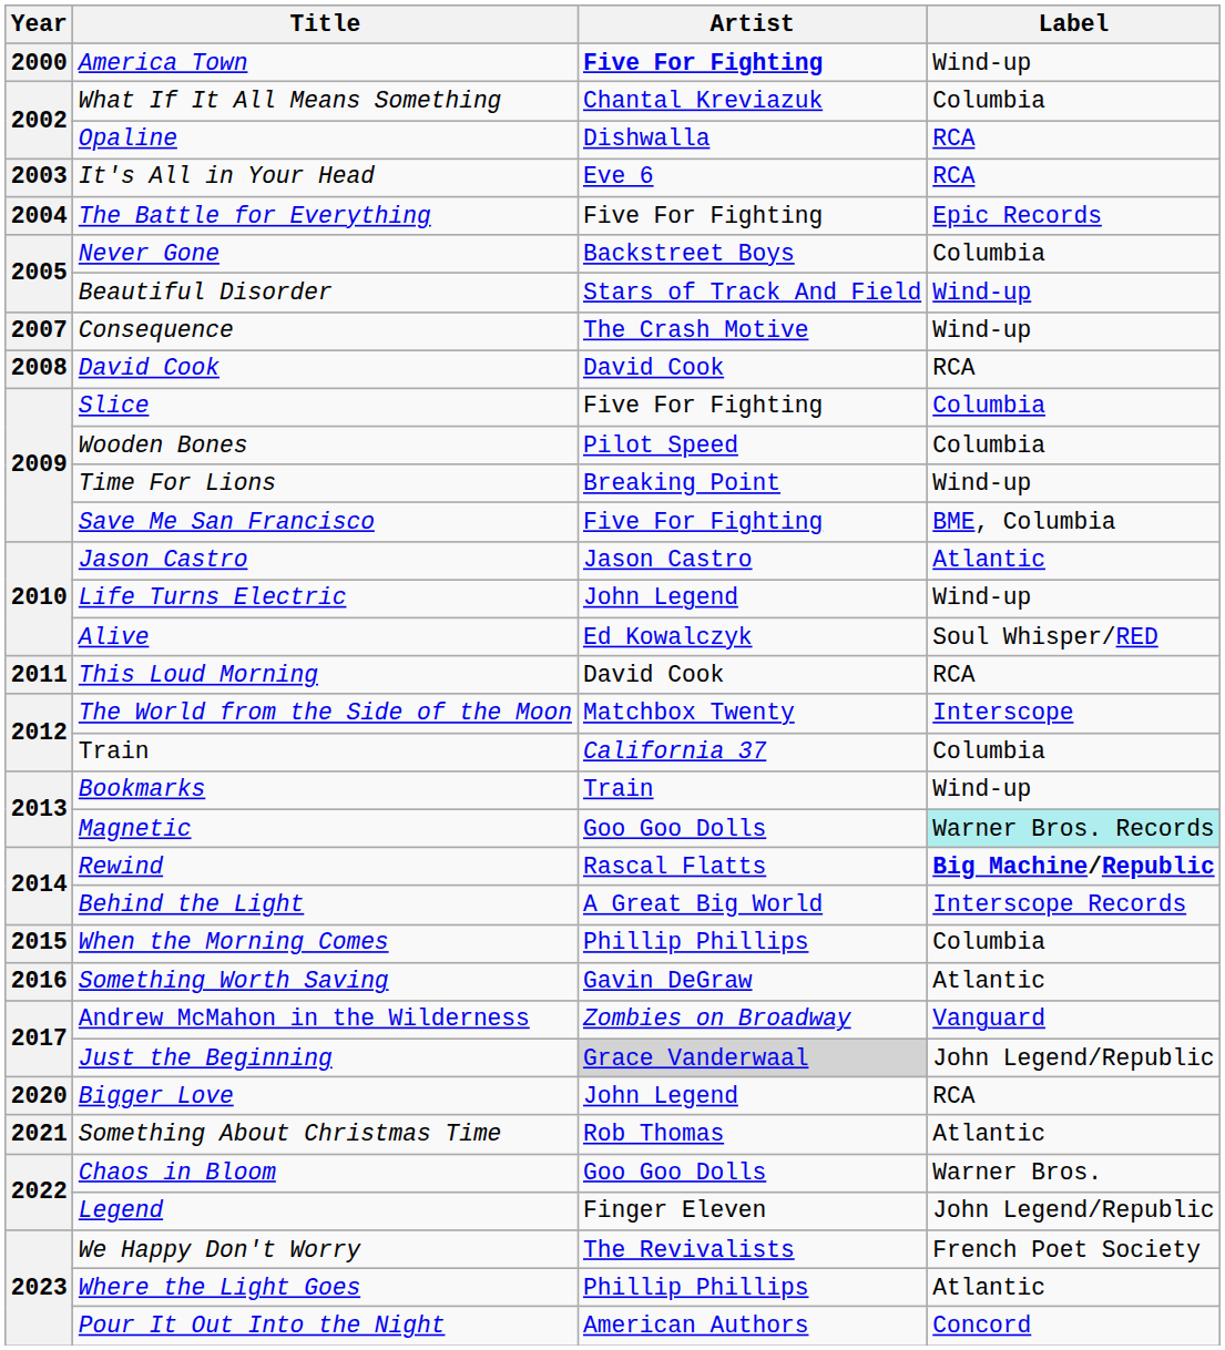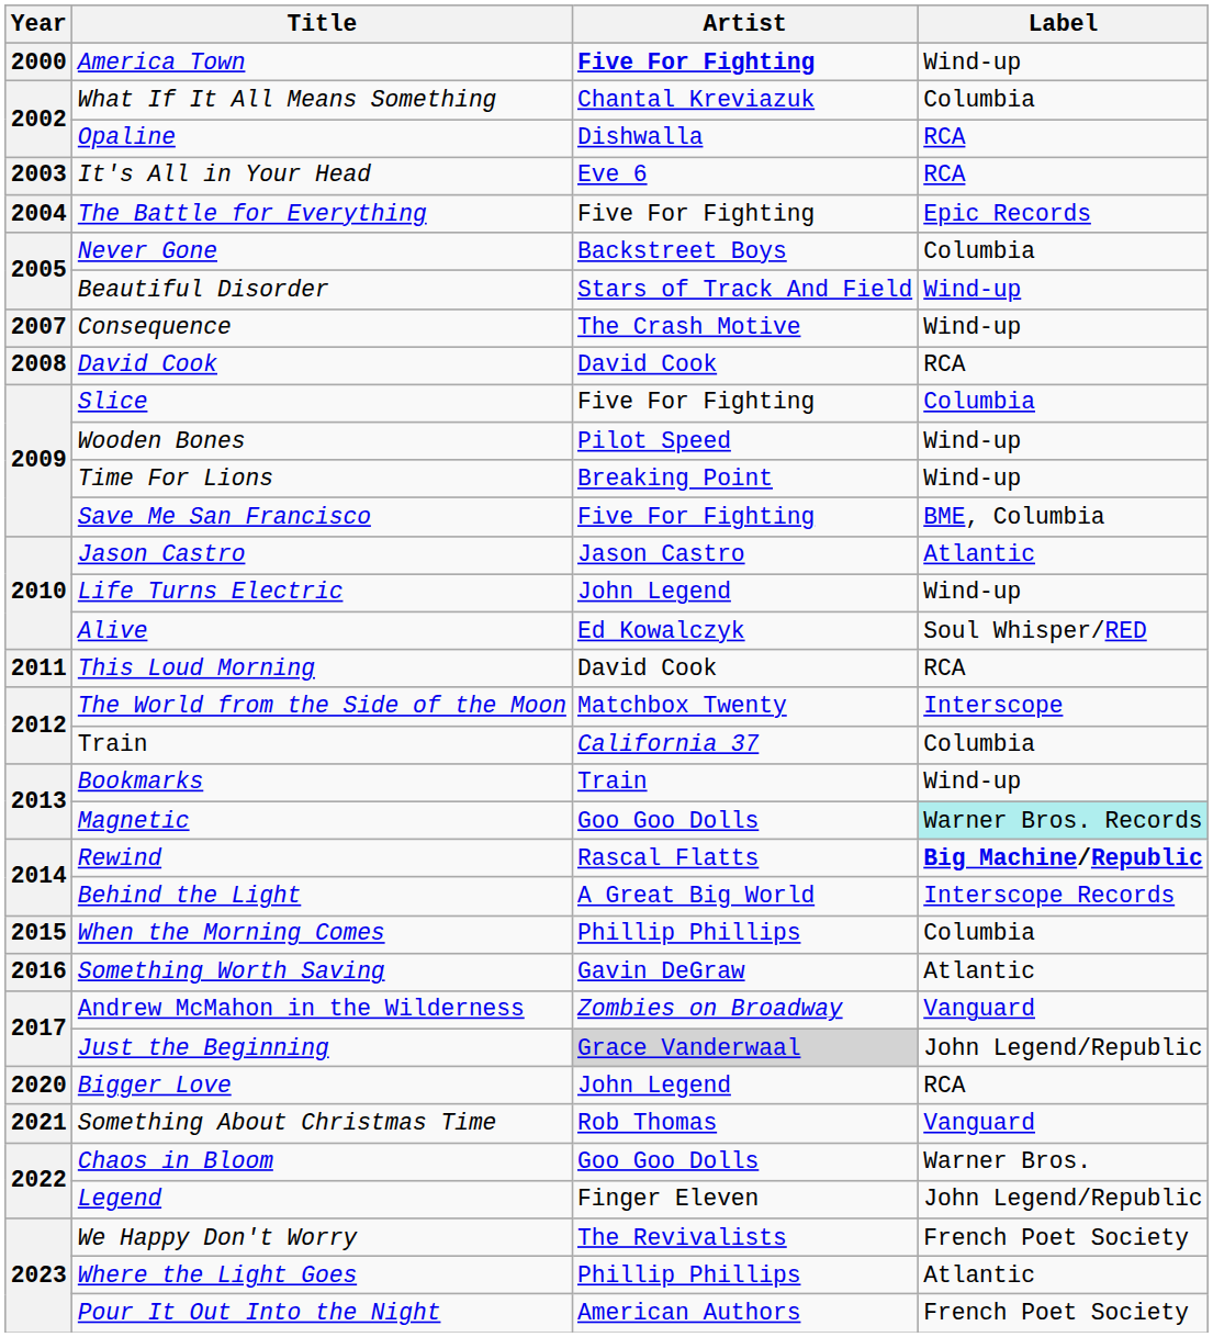Wooden Bones | Label: Columbia -> Wind-up
Something About Christmas Time | Label: Atlantic -> Vanguard
Pour It Out Into the Night | Label: Concord -> French Poet Society
